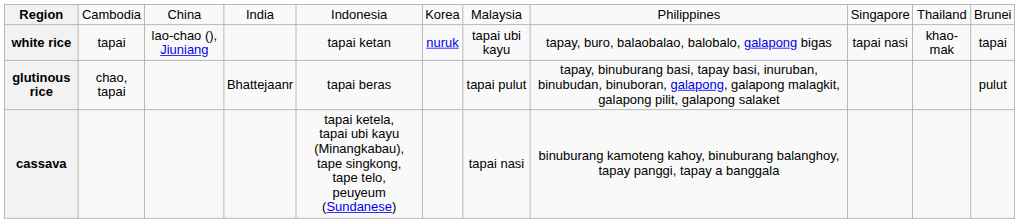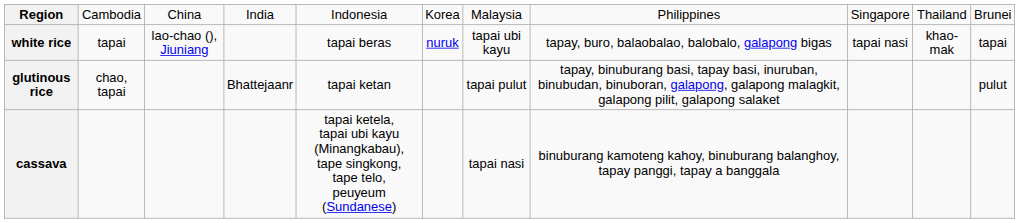white rice | column 5: tapai ketan -> tapai beras
glutinous rice | column 5: tapai beras -> tapai ketan
